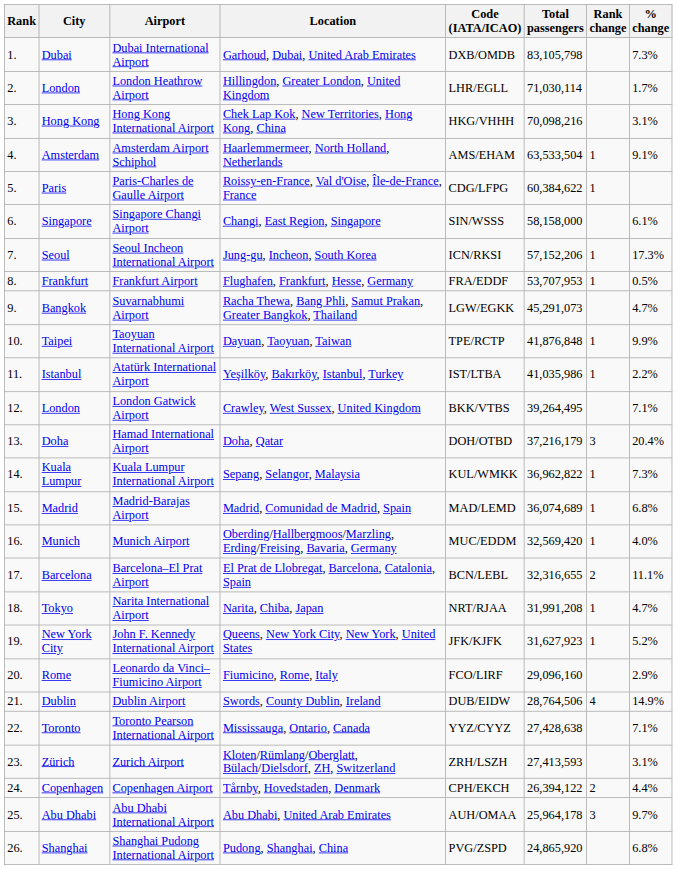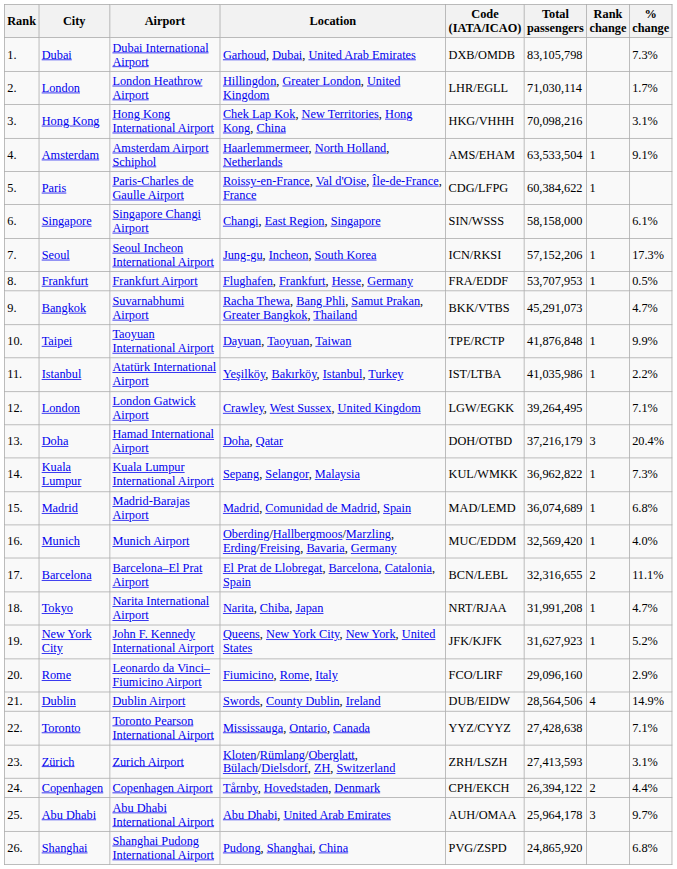Suvarnabhumi Airport | Code (IATA/ICAO): LGW/EGKK -> BKK/VTBS
London Gatwick Airport | Code (IATA/ICAO): BKK/VTBS -> LGW/EGKK
Dublin Airport | Total passengers: 28,764,506 -> 28,564,506
